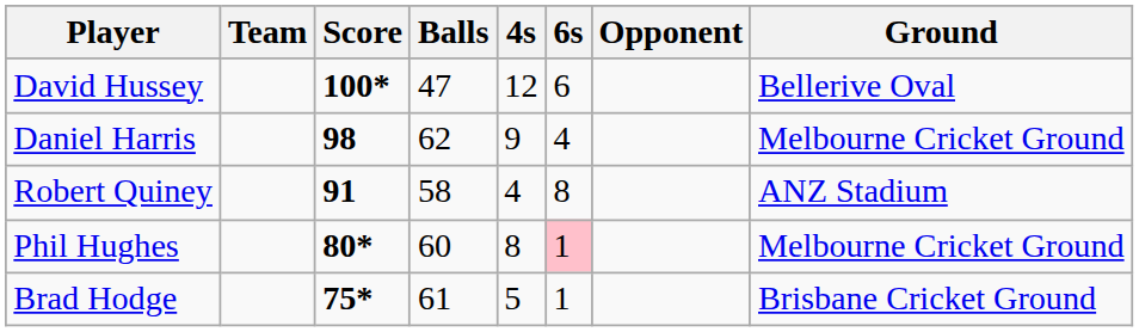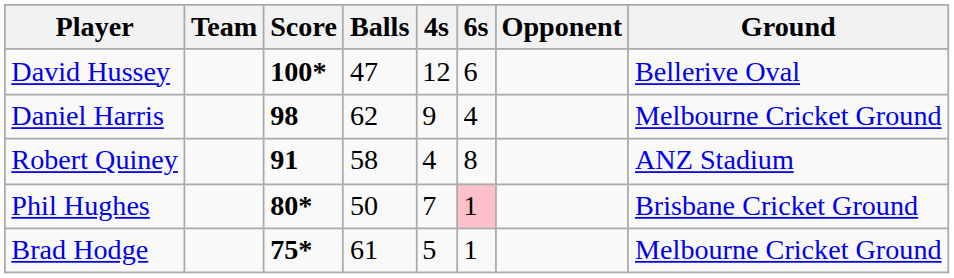Phil Hughes | Balls: 60 -> 50
Phil Hughes | 4s: 8 -> 7
Phil Hughes | Ground: Melbourne Cricket Ground -> Brisbane Cricket Ground
Brad Hodge | Ground: Brisbane Cricket Ground -> Melbourne Cricket Ground
